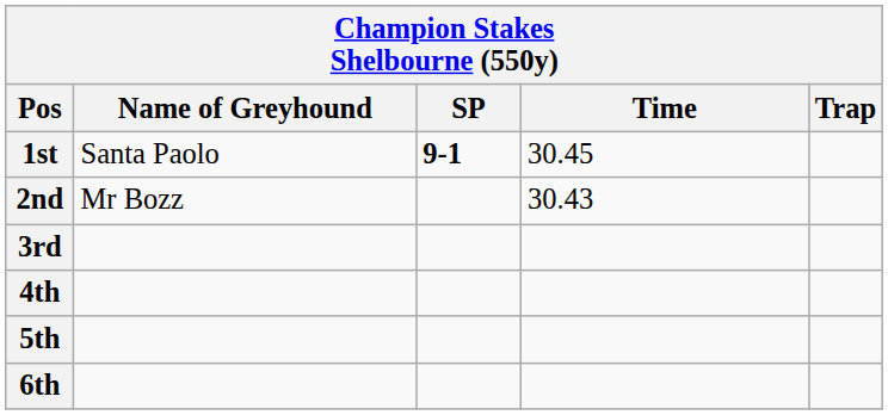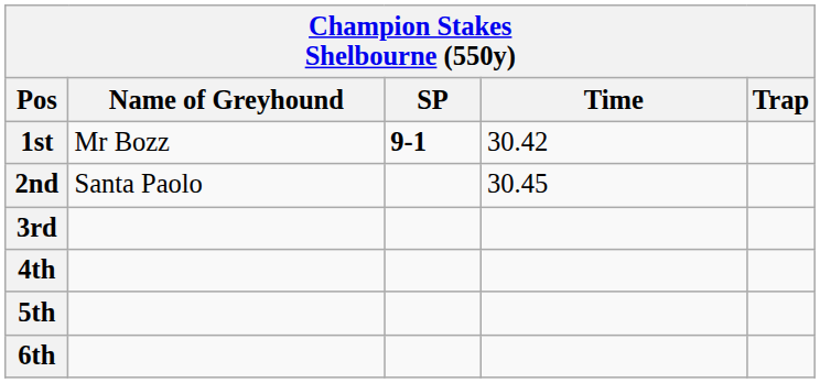1st | Name of Greyhound: Santa Paolo -> Mr Bozz
1st | Time: 30.45 -> 30.42
2nd | Name of Greyhound: Mr Bozz -> Santa Paolo
2nd | Time: 30.43 -> 30.45
